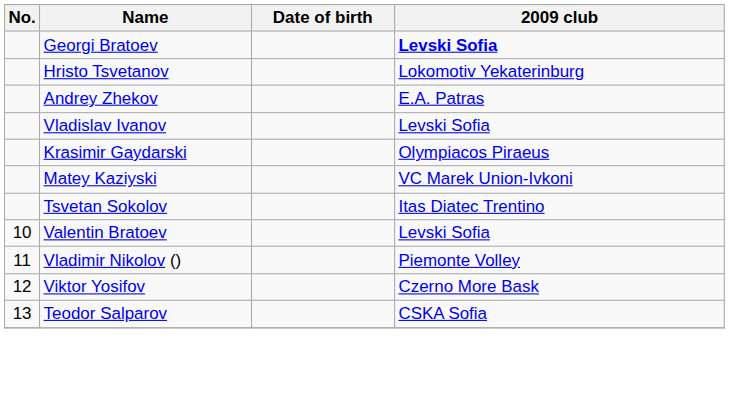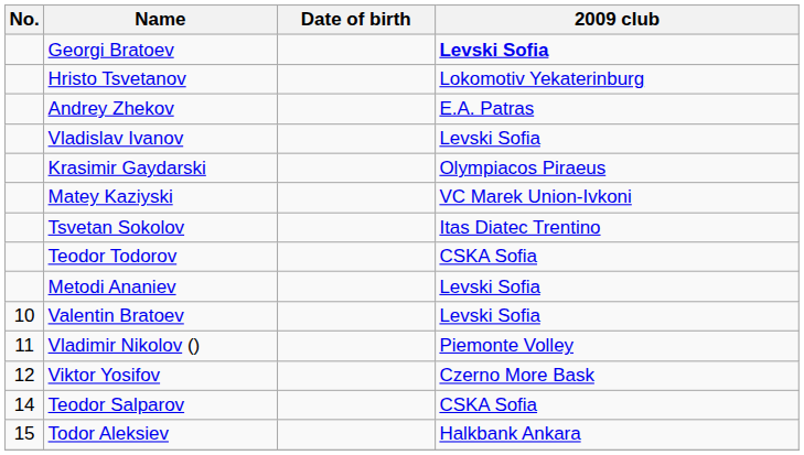+ row: Teodor Todorov | CSKA Sofia
+ row: Metodi Ananiev | Levski Sofia
Teodor Salparov | No.: 13 -> 14
+ row: 15 | Todor Aleksiev | Halkbank Ankara
